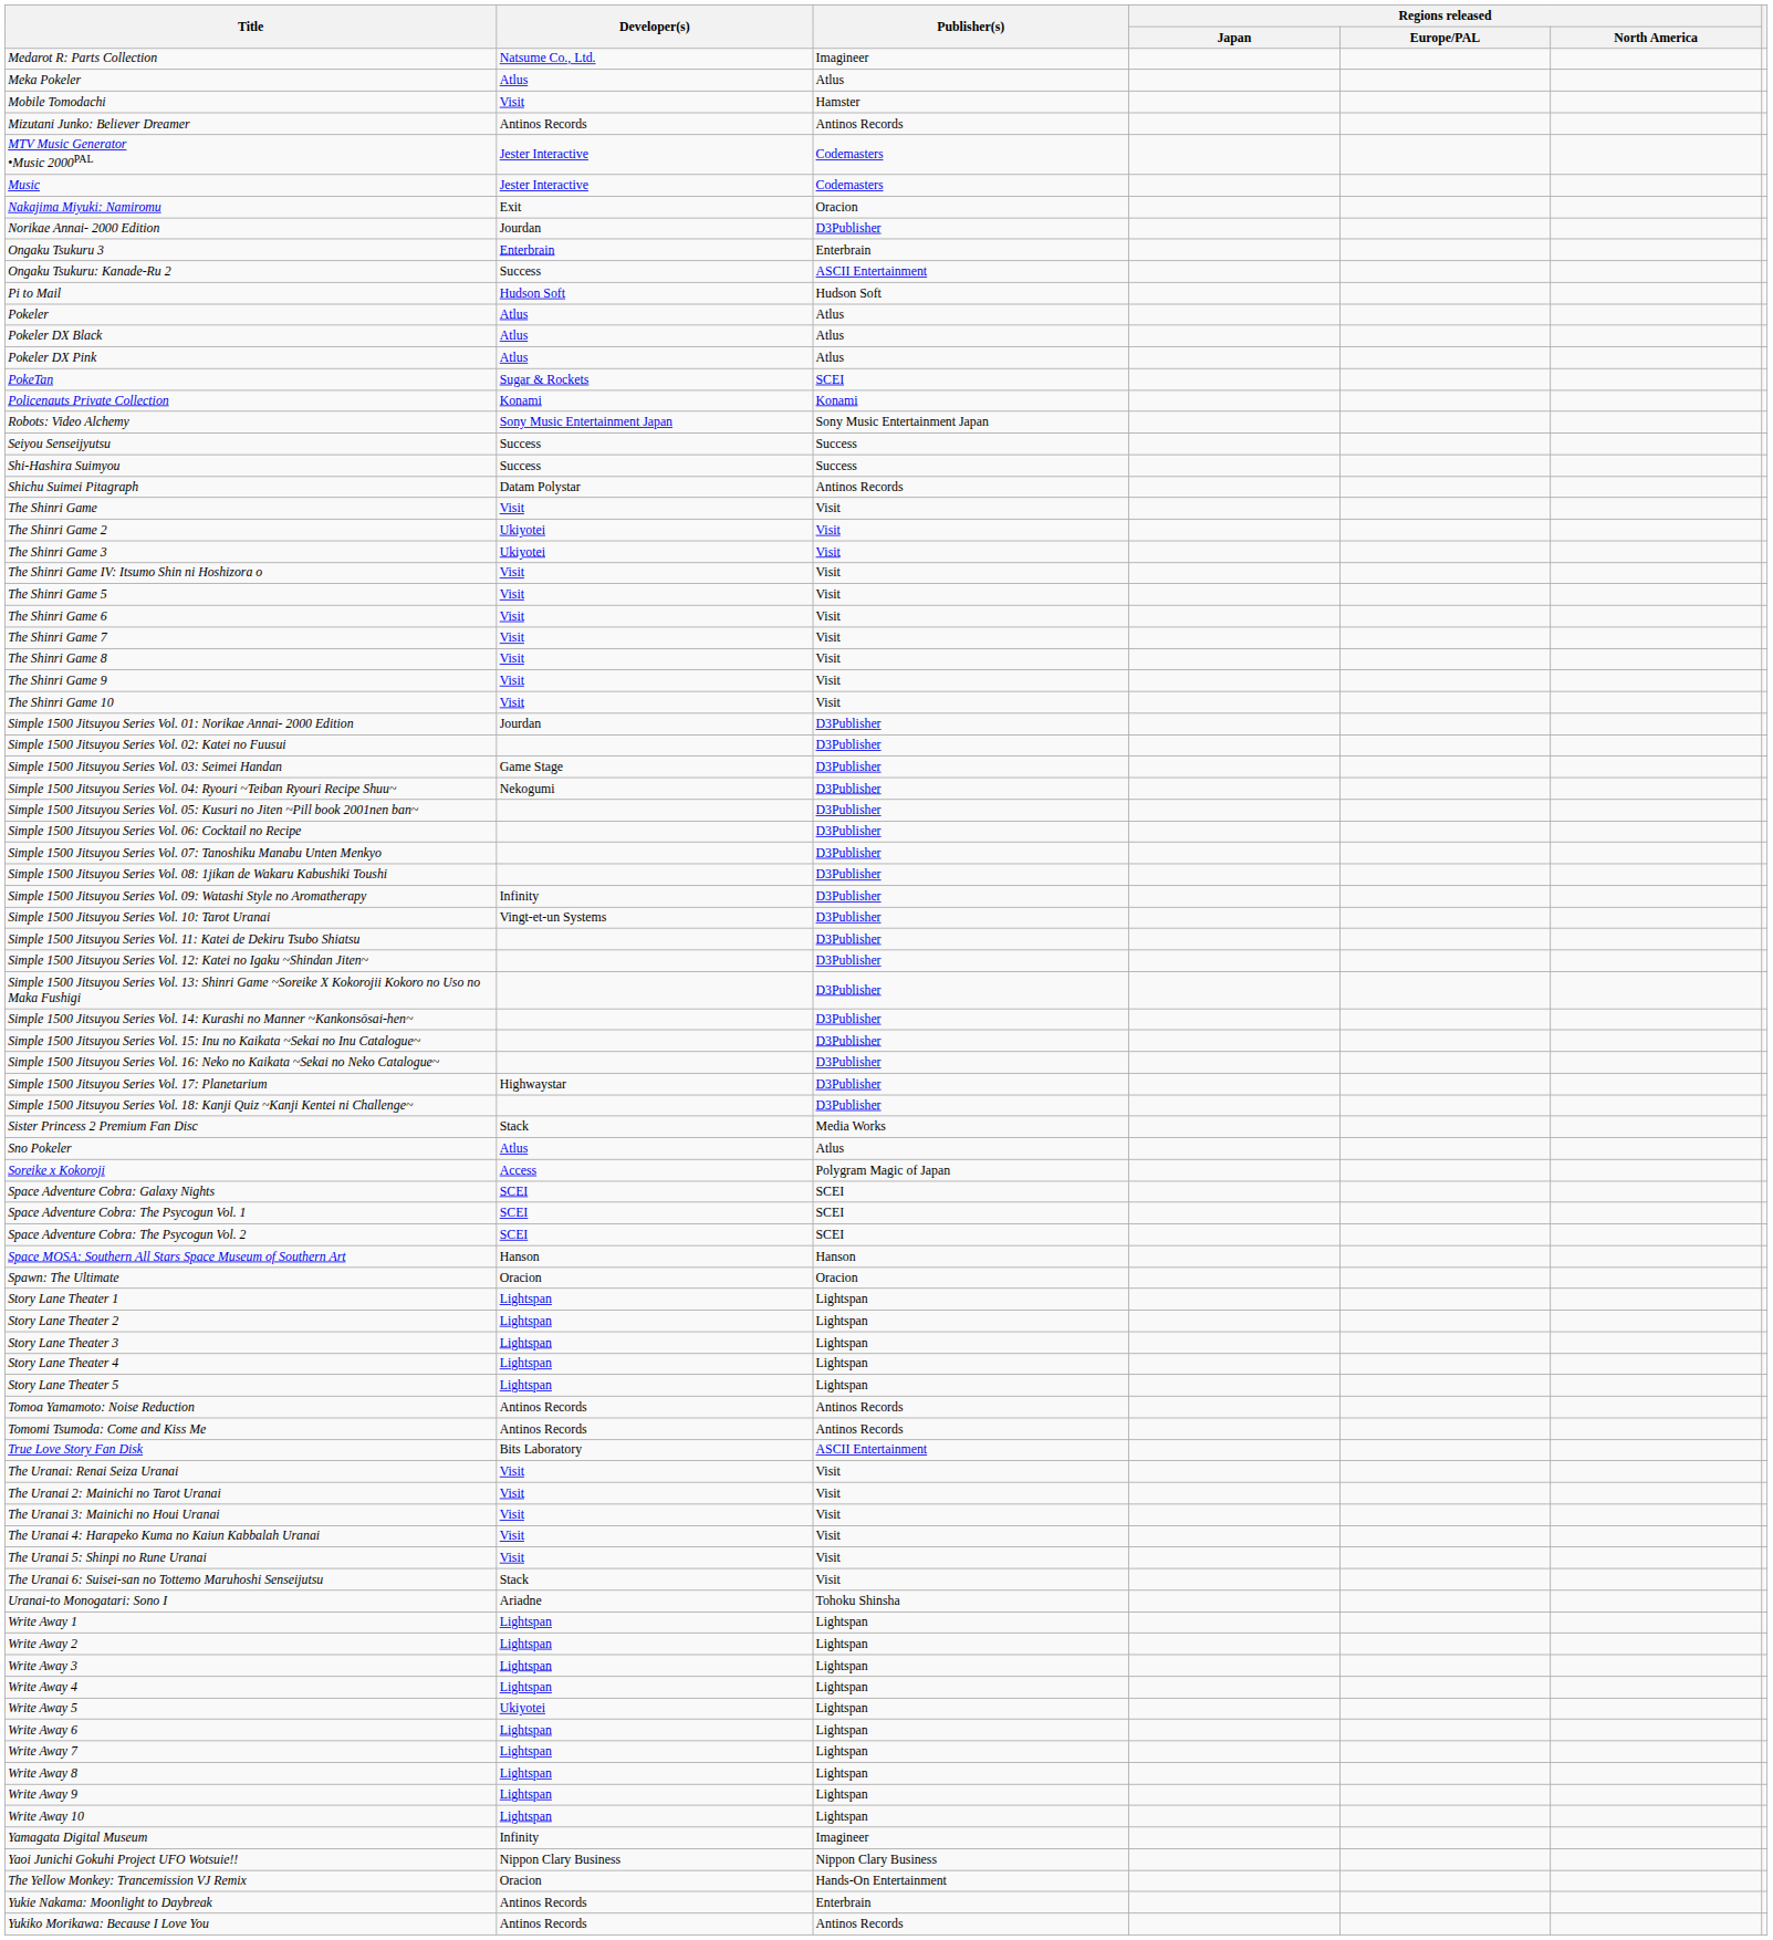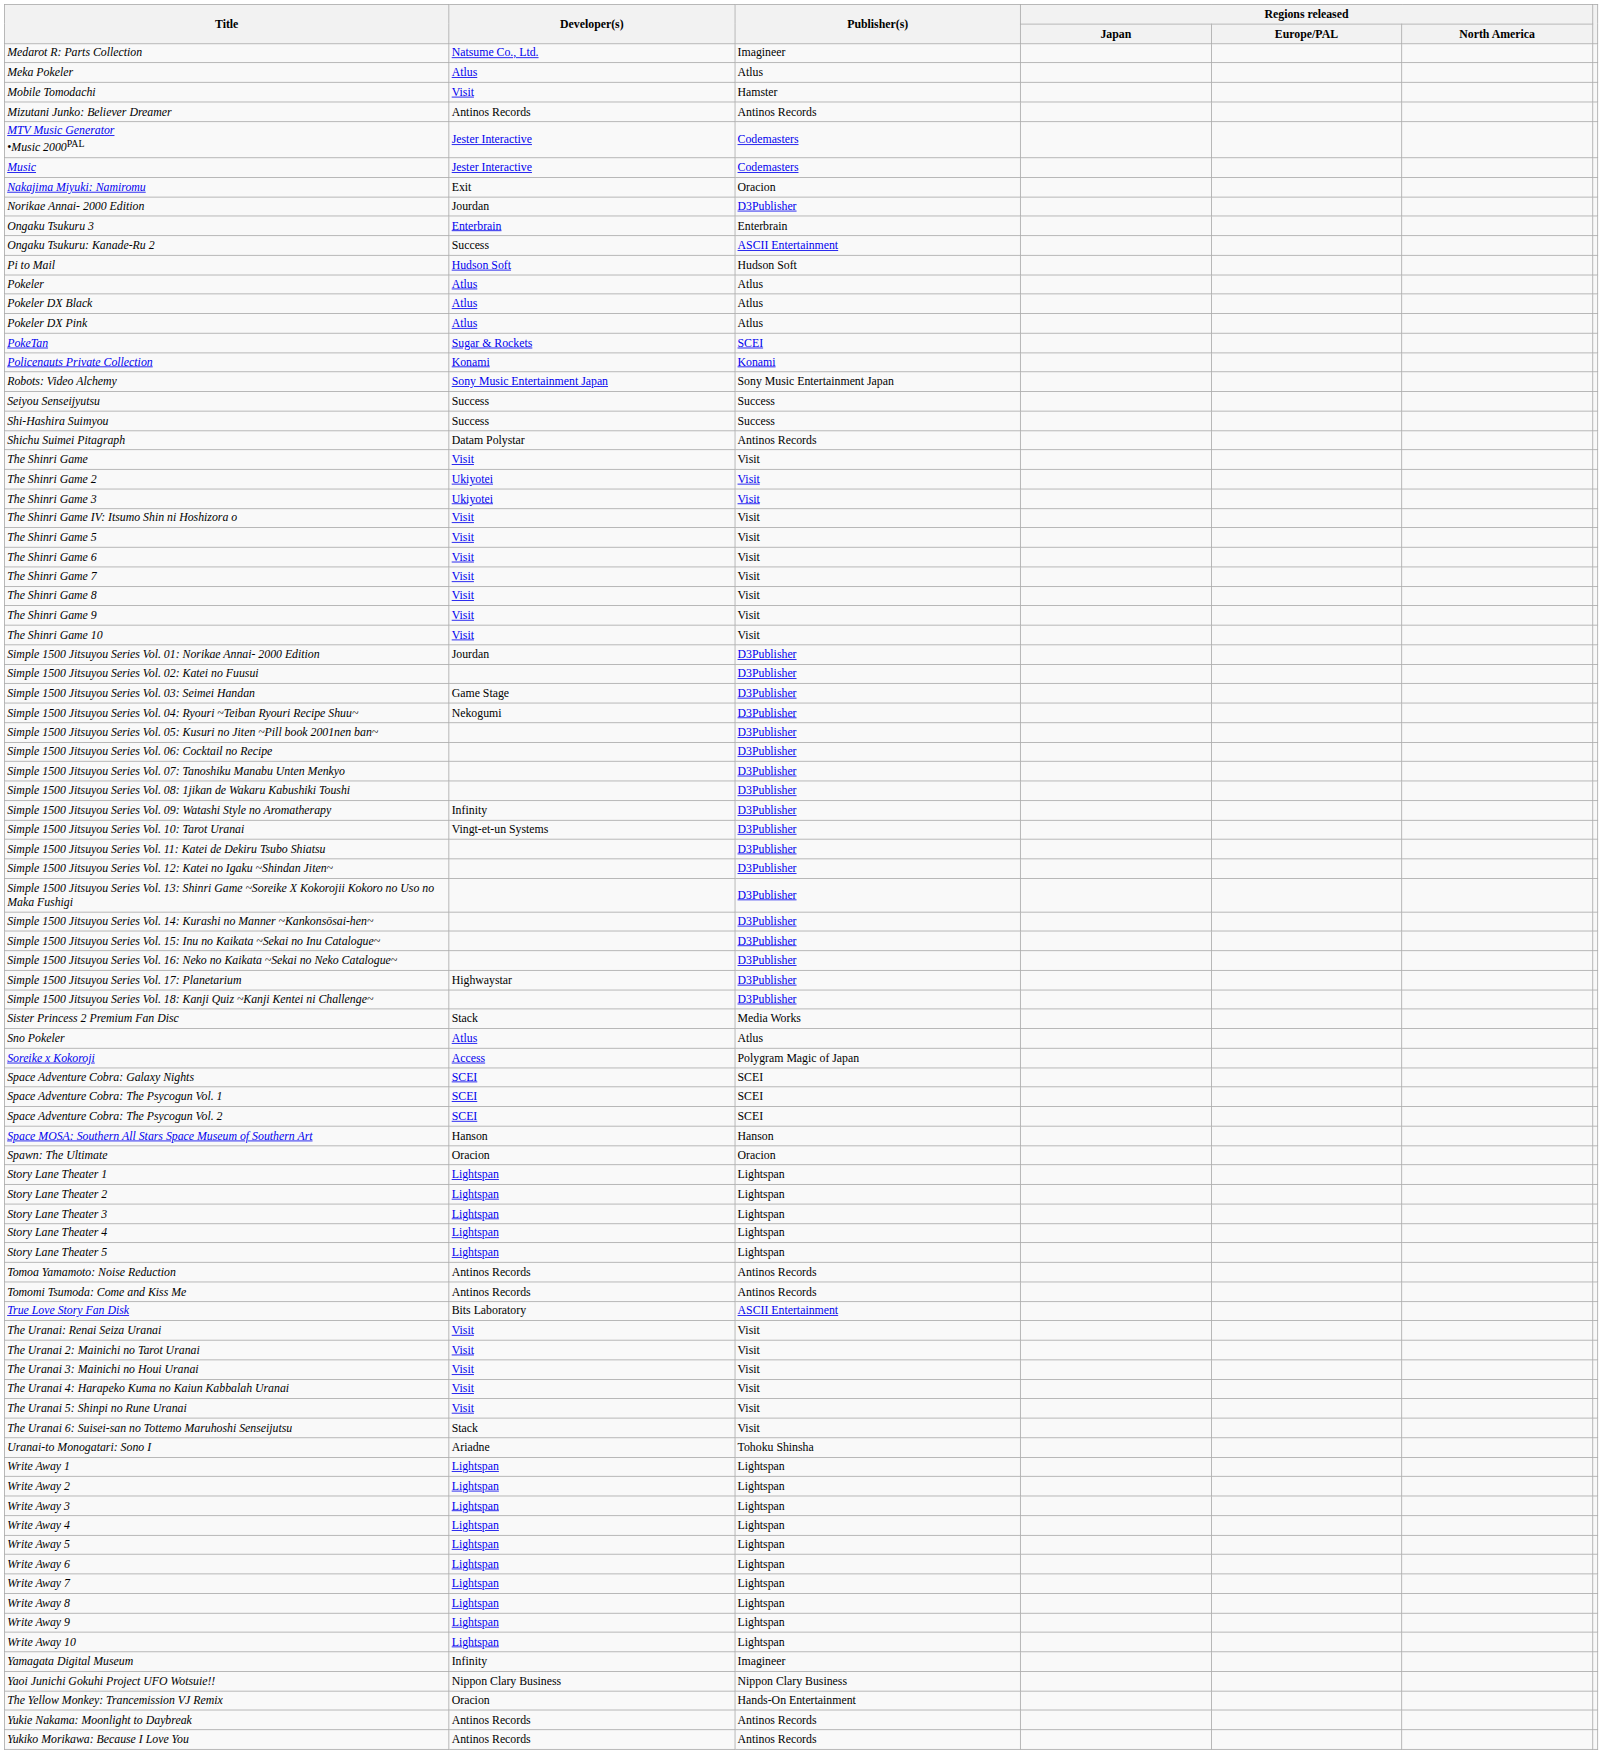Write Away 5 | Developer(s): Ukiyotei -> Lightspan
Yukie Nakama: Moonlight to Daybreak | Publisher(s): Enterbrain -> Antinos Records
